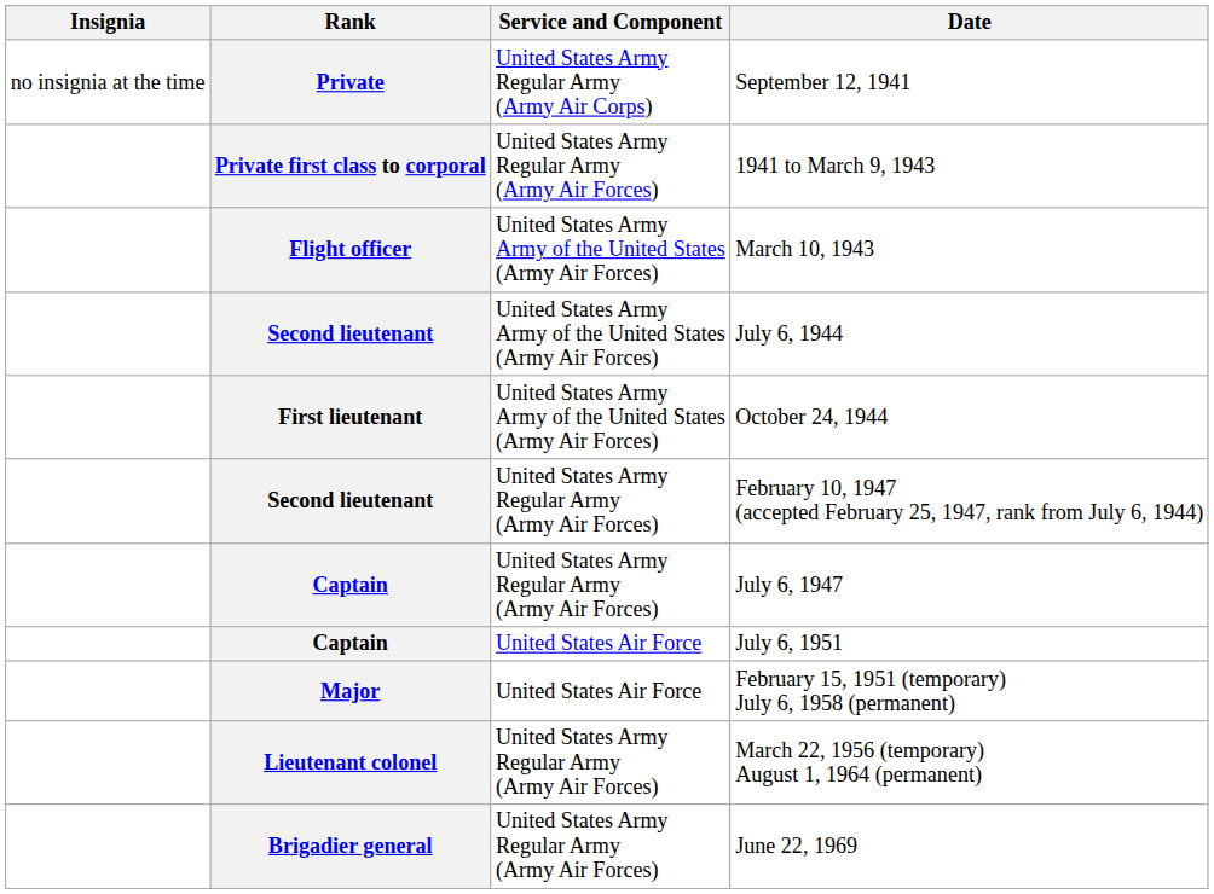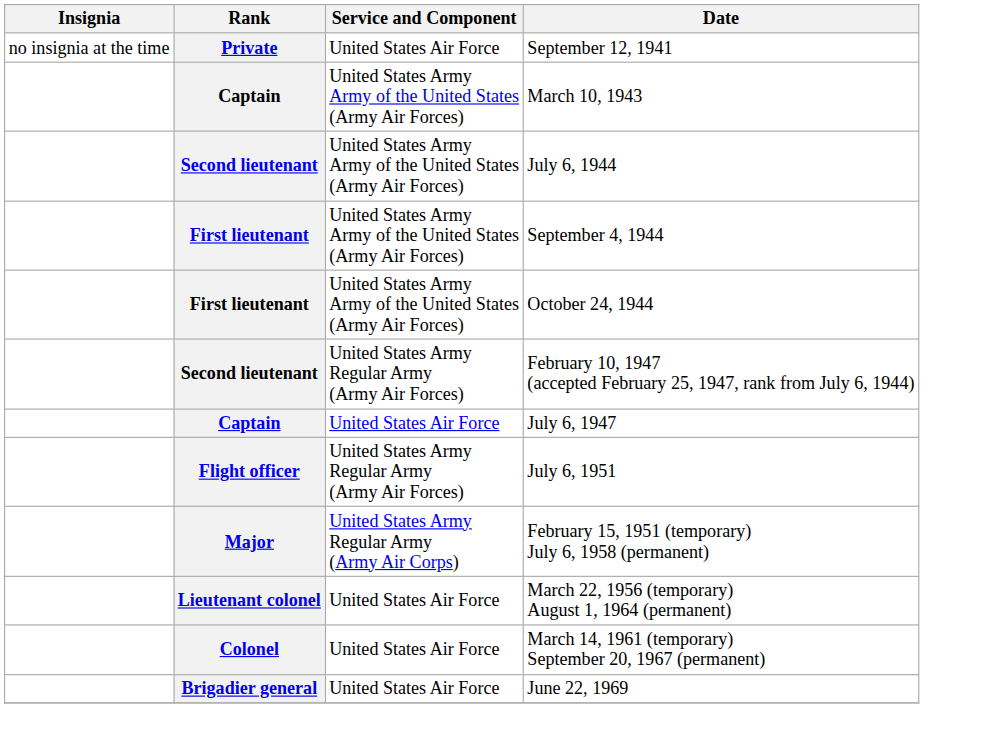September 12, 1941 | Service and Component: United States Army Regular Army (Army Air Corps) -> United States Air Force
- row: Private first class to corporal | United States Army Regular Army (Army Air Forces) | 1941 to March 9, 1943
March 10, 1943 | Rank: Flight officer -> Captain
+ row: First lieutenant | United States Army Army of the United States (Army Air Forces) | September 4, 1944
July 6, 1947 | Service and Component: United States Army Regular Army (Army Air Forces) -> United States Air Force
July 6, 1951 | Rank: Captain -> Flight officer
July 6, 1951 | Service and Component: United States Air Force -> United States Army Regular Army (Army Air Forces)
February 15, 1951 (temporary) July 6, 1958 (permanent) | Service and Component: United States Air Force -> United States Army Regular Army (Army Air Corps)
March 22, 1956 (temporary) August 1, 1964 (permanent) | Service and Component: United States Army Regular Army (Army Air Forces) -> United States Air Force
+ row: Colonel | United States Air Force | March 14, 1961 (temporary) September 20, 1967 (permanent)
June 22, 1969 | Service and Component: United States Army Regular Army (Army Air Forces) -> United States Air Force
